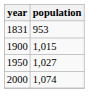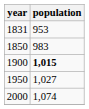+ row: 1850 | 983
1900 | population: normal -> bold
